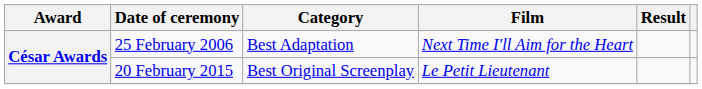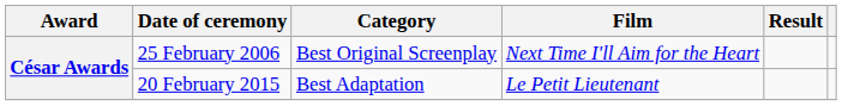25 February 2006 | Category: Best Adaptation -> Best Original Screenplay
20 February 2015 | Category: Best Original Screenplay -> Best Adaptation
